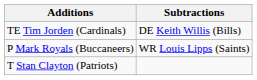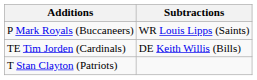rows swapped: TE Tim Jorden (Cardinals) <-> P Mark Royals (Buccaneers)
